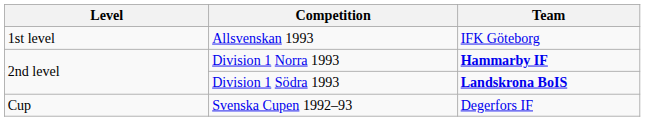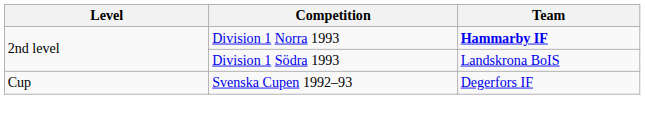- row: 1st level | Allsvenskan 1993 | IFK Göteborg
Division 1 Södra 1993 | Team: bold -> normal
